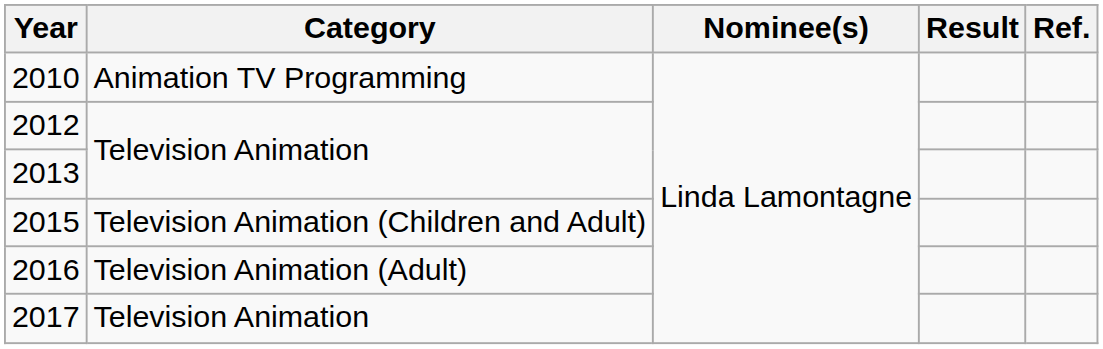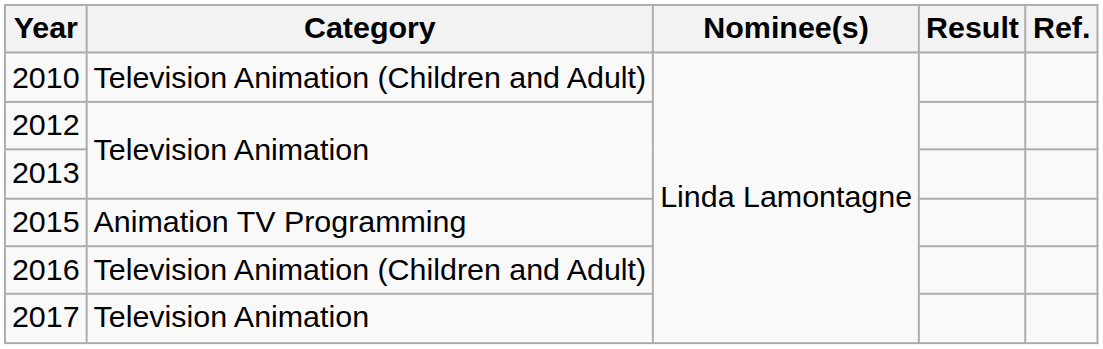2010 | Category: Animation TV Programming -> Television Animation (Children and Adult)
2015 | Category: Television Animation (Children and Adult) -> Animation TV Programming
2016 | Category: Television Animation (Adult) -> Television Animation (Children and Adult)
